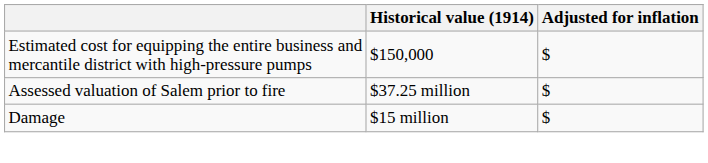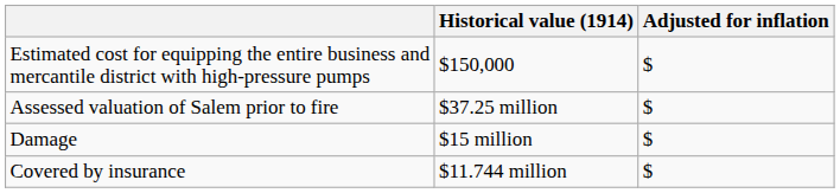+ row: Covered by insurance | $11.744 million | $
